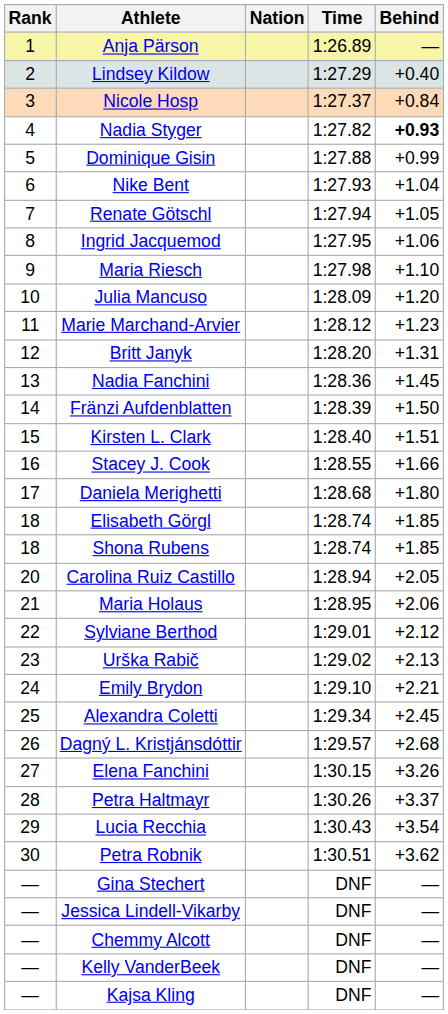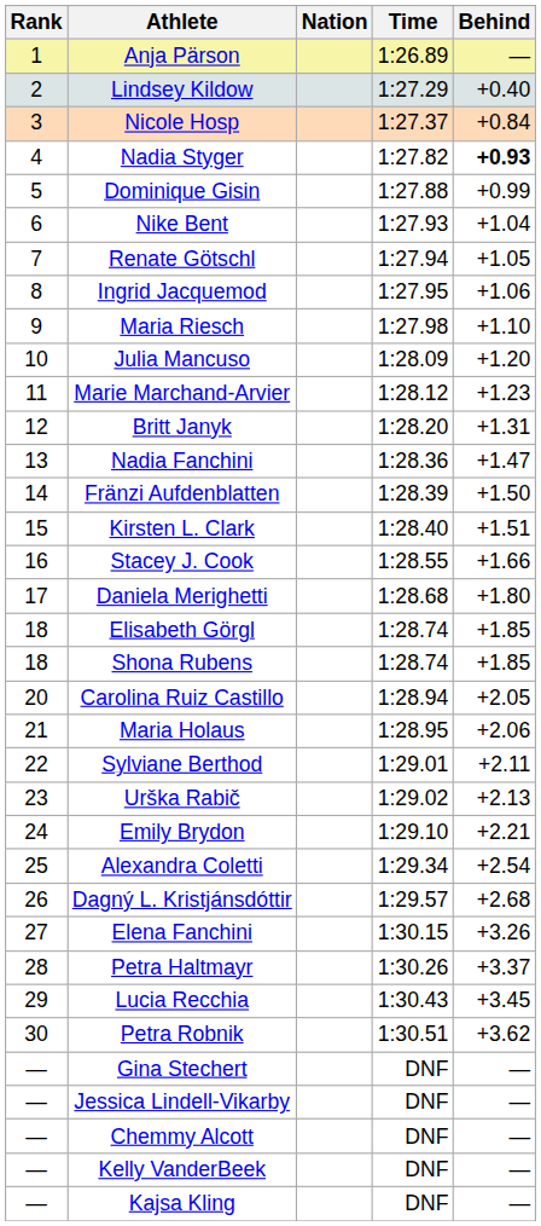Nadia Fanchini | Behind: +1.45 -> +1.47
Sylviane Berthod | Behind: +2.12 -> +2.11
Alexandra Coletti | Behind: +2.45 -> +2.54
Lucia Recchia | Behind: +3.54 -> +3.45
